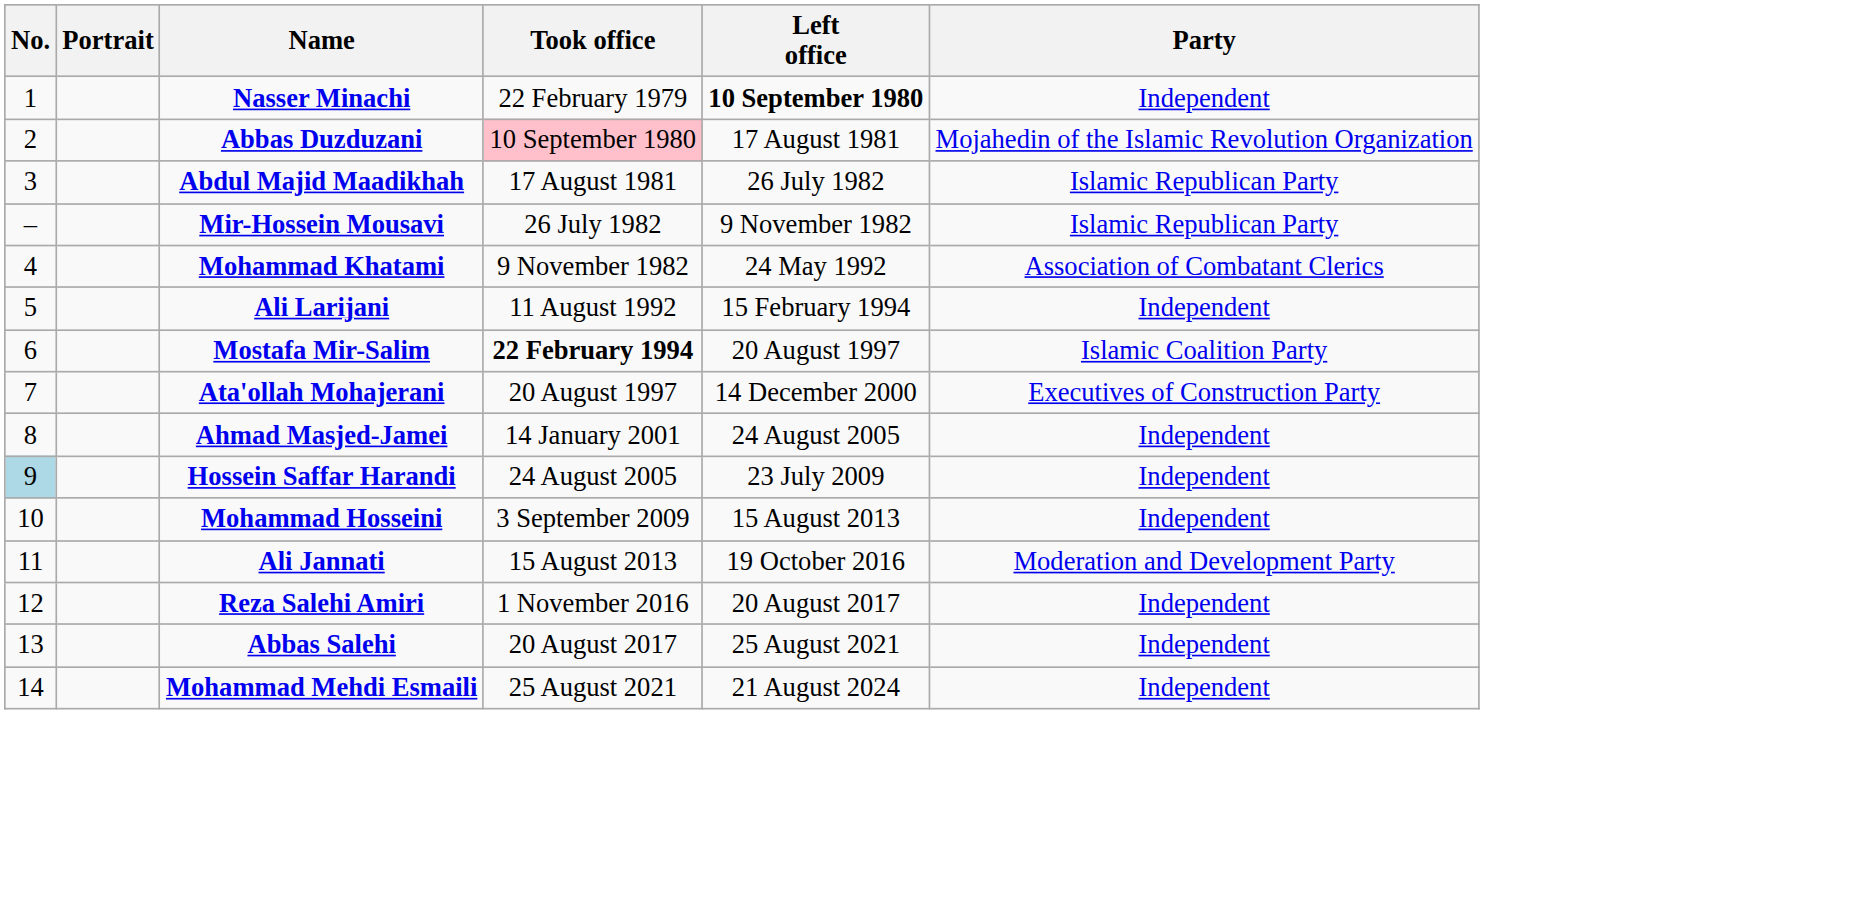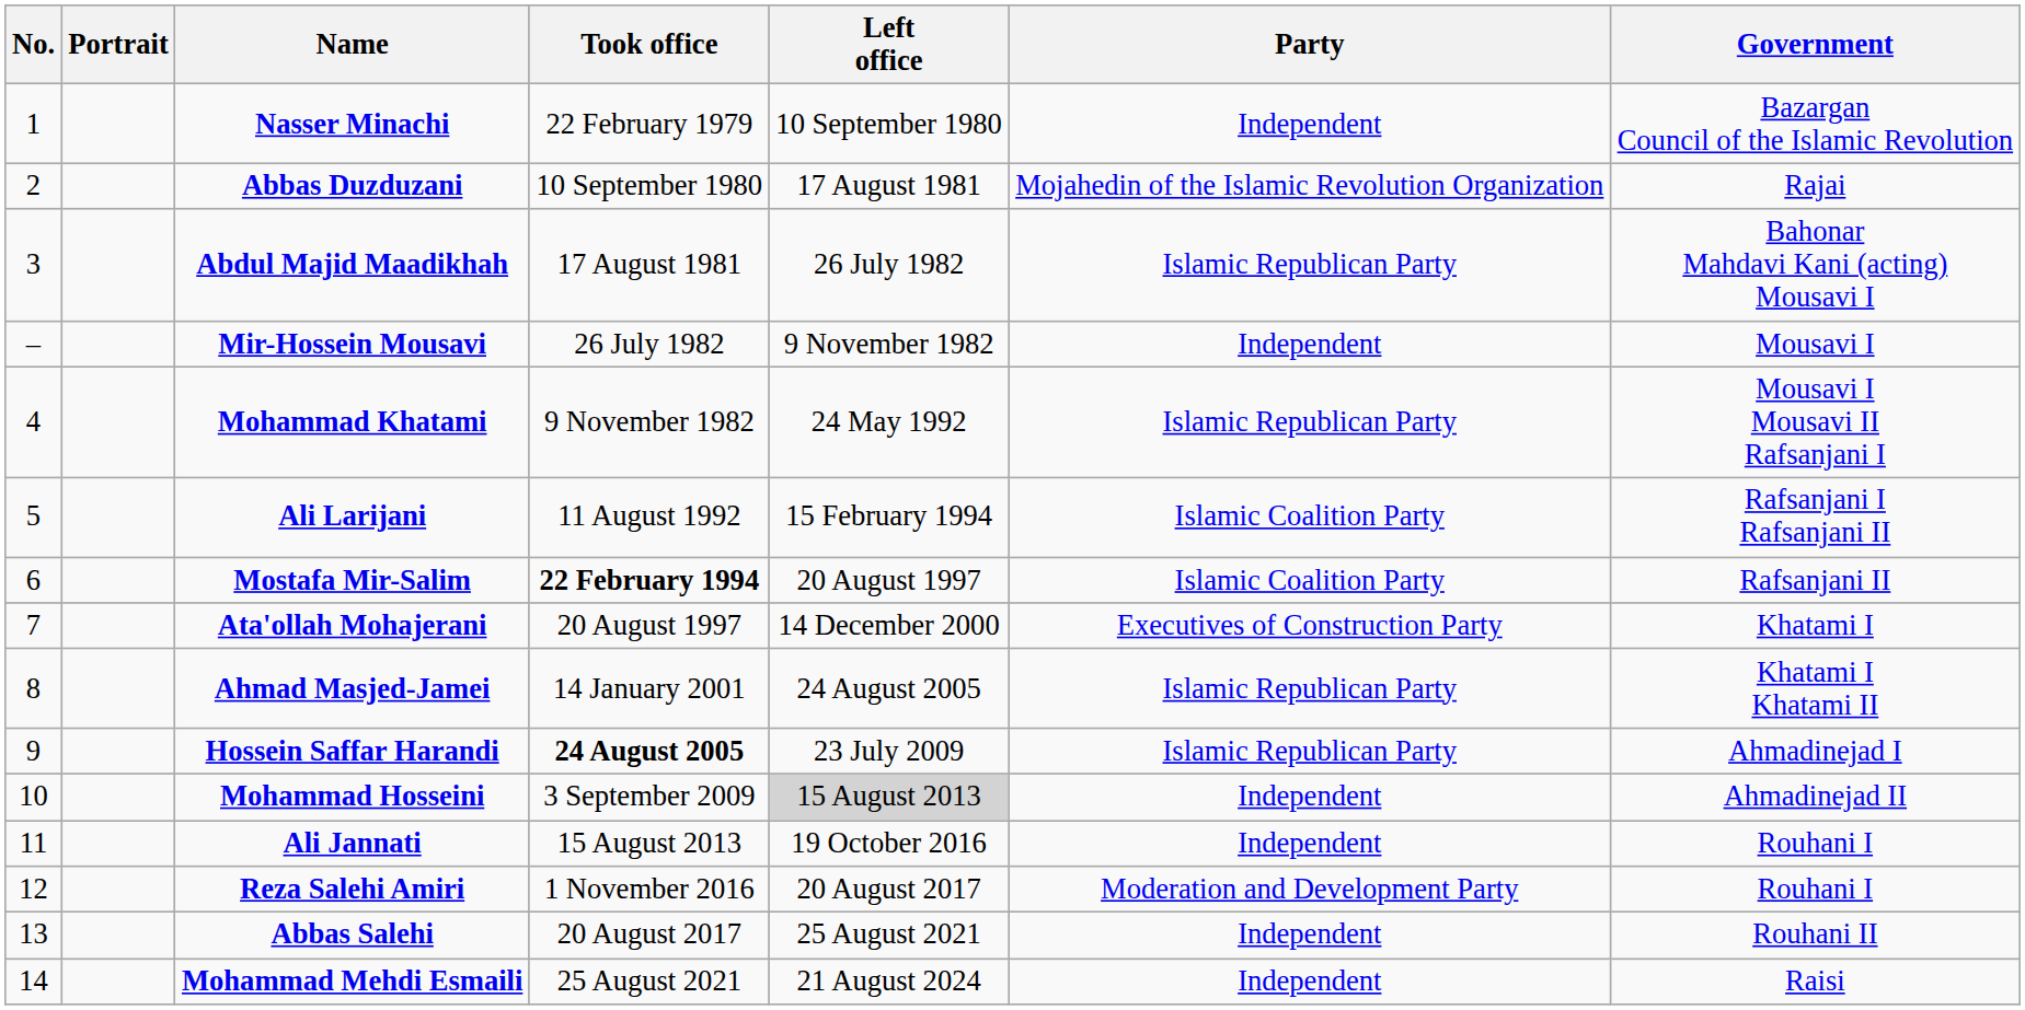+ column: Government | Bazargan Council of the Islamic Revolution | Rajai | Bahonar Mahdavi Kani (acting) Mousavi I | Mousavi I | Mousavi I Mousavi II Rafsanjani I | Rafsanjani I Rafsanjani II | Rafsanjani II | Khatami I | Khatami I Khatami II | Ahmadinejad I | Ahmadinejad II | Rouhani I | Rouhani I | Rouhani II | Raisi
Nasser Minachi | Left office: bold -> normal
Abbas Duzduzani | Took office: pink background -> no background
Mir-Hossein Mousavi | Party: Islamic Republican Party -> Independent
Mohammad Khatami | Party: Association of Combatant Clerics -> Islamic Republican Party
Ali Larijani | Party: Independent -> Islamic Coalition Party
Ahmad Masjed-Jamei | Party: Independent -> Islamic Republican Party
Hossein Saffar Harandi | No.: lightblue background -> no background
Hossein Saffar Harandi | Took office: normal -> bold
Hossein Saffar Harandi | Party: Independent -> Islamic Republican Party
Mohammad Hosseini | Left office: no background -> lightgrey background
Ali Jannati | Party: Moderation and Development Party -> Independent
Reza Salehi Amiri | Party: Independent -> Moderation and Development Party
